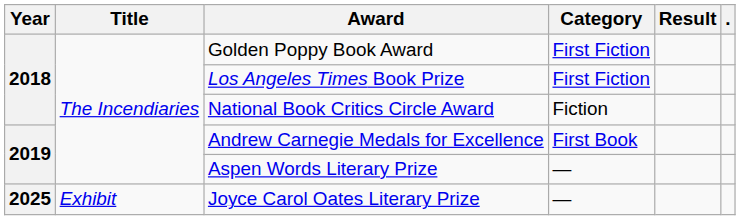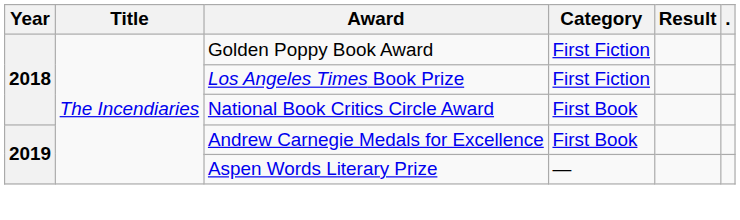National Book Critics Circle Award | Category: Fiction -> First Book
- row: 2025 | Exhibit | Joyce Carol Oates Literary Prize | —
